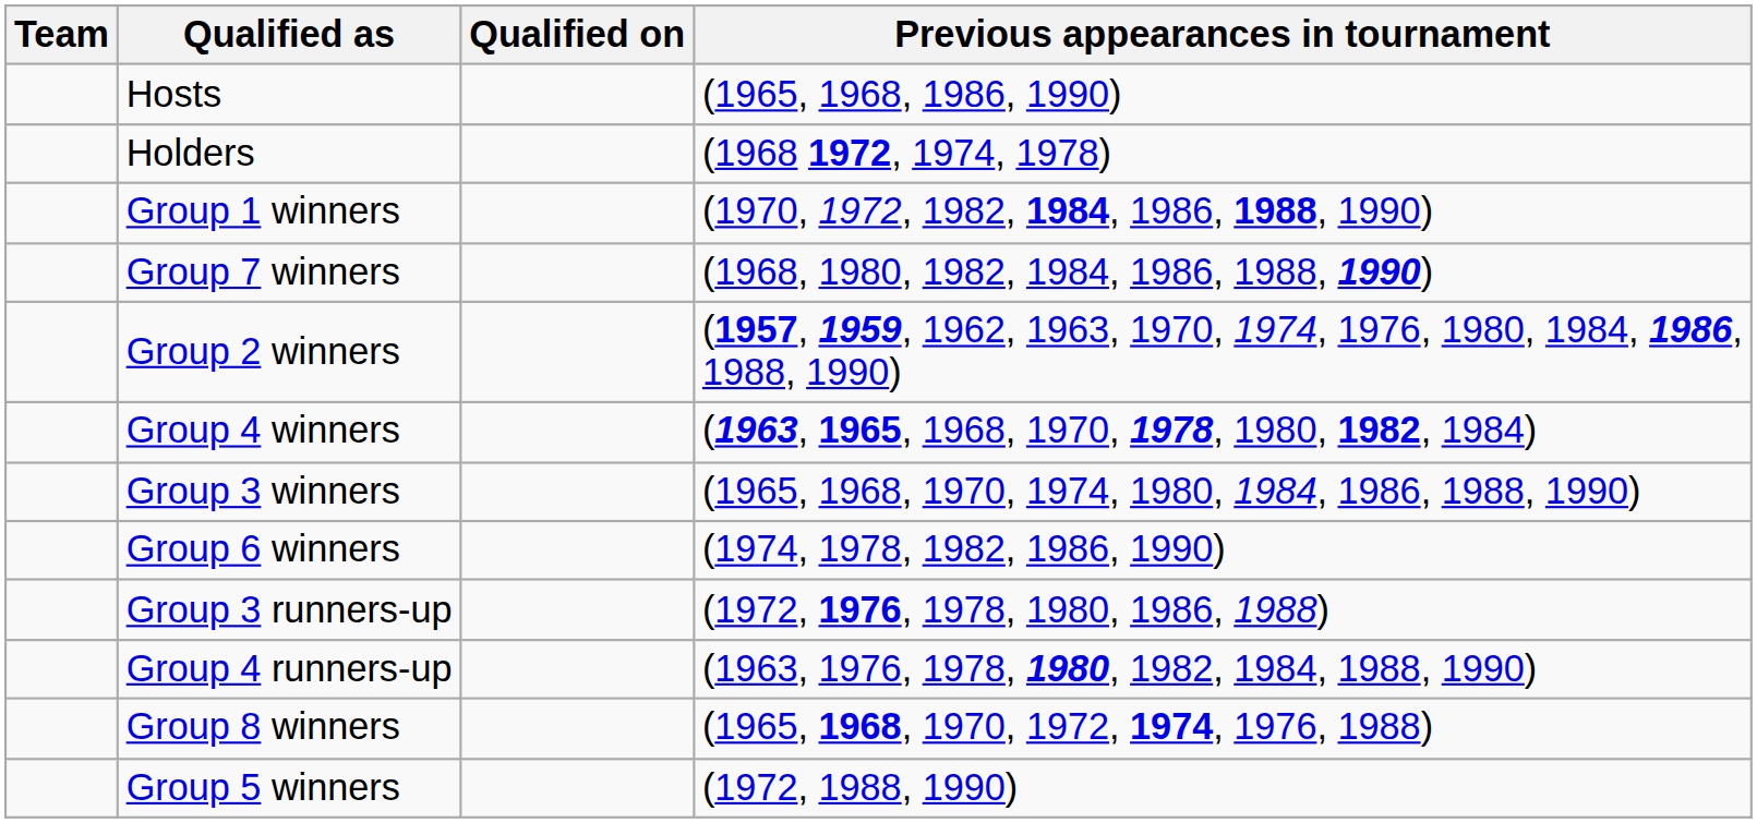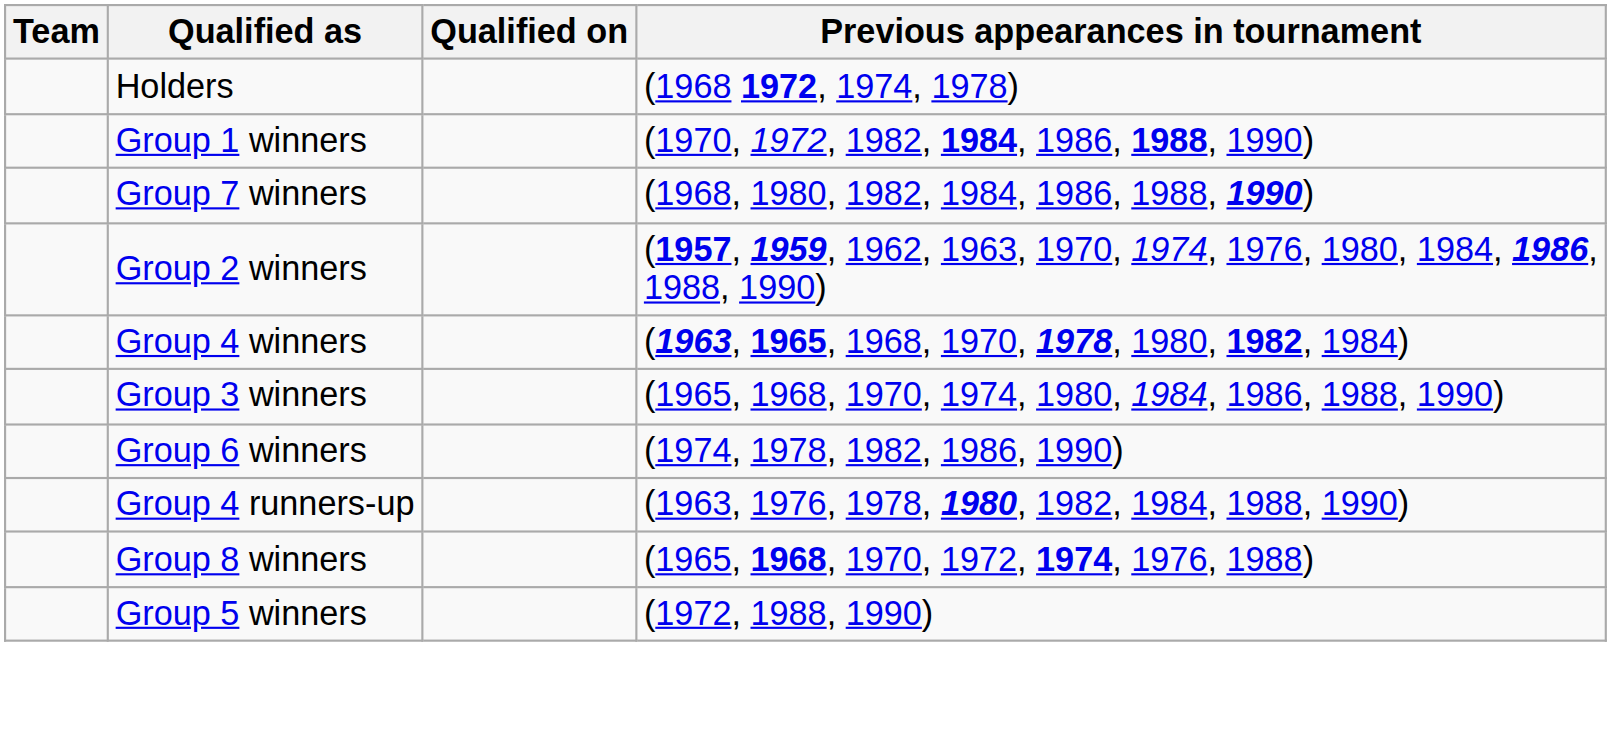- row: Hosts | (1965, 1968, 1986, 1990)
- row: Group 3 runners-up | (1972, 1976, 1978, 1980, 1986, 1988)
